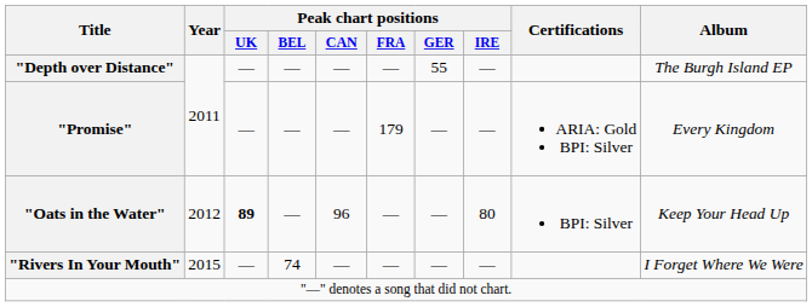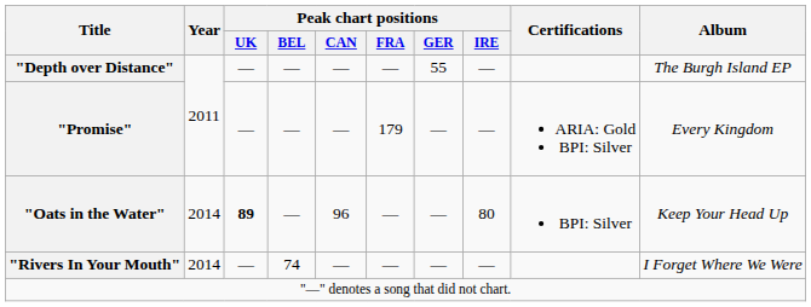"Oats in the Water" | Year: 2012 -> 2014
"Rivers In Your Mouth" | Year: 2015 -> 2014
